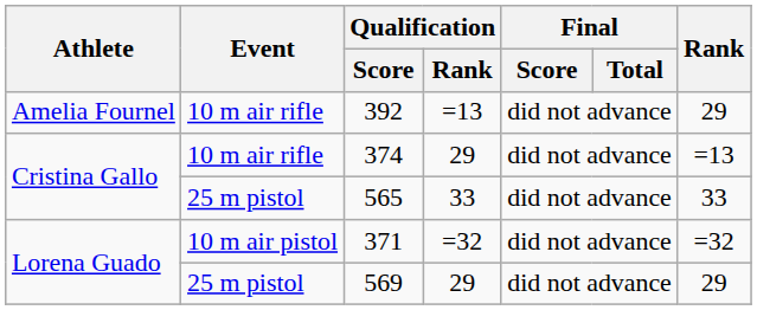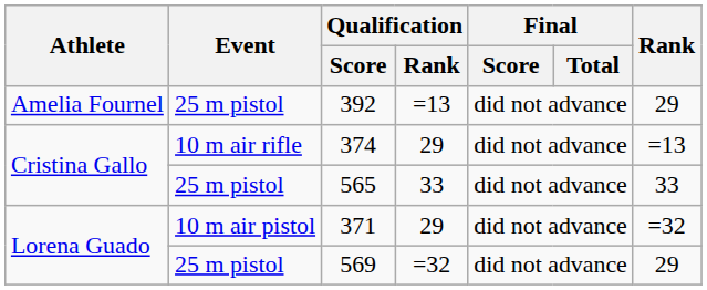392 | Event: 10 m air rifle -> 25 m pistol
371 | Qualification / Rank: =32 -> 29
569 | Qualification / Rank: 29 -> =32
